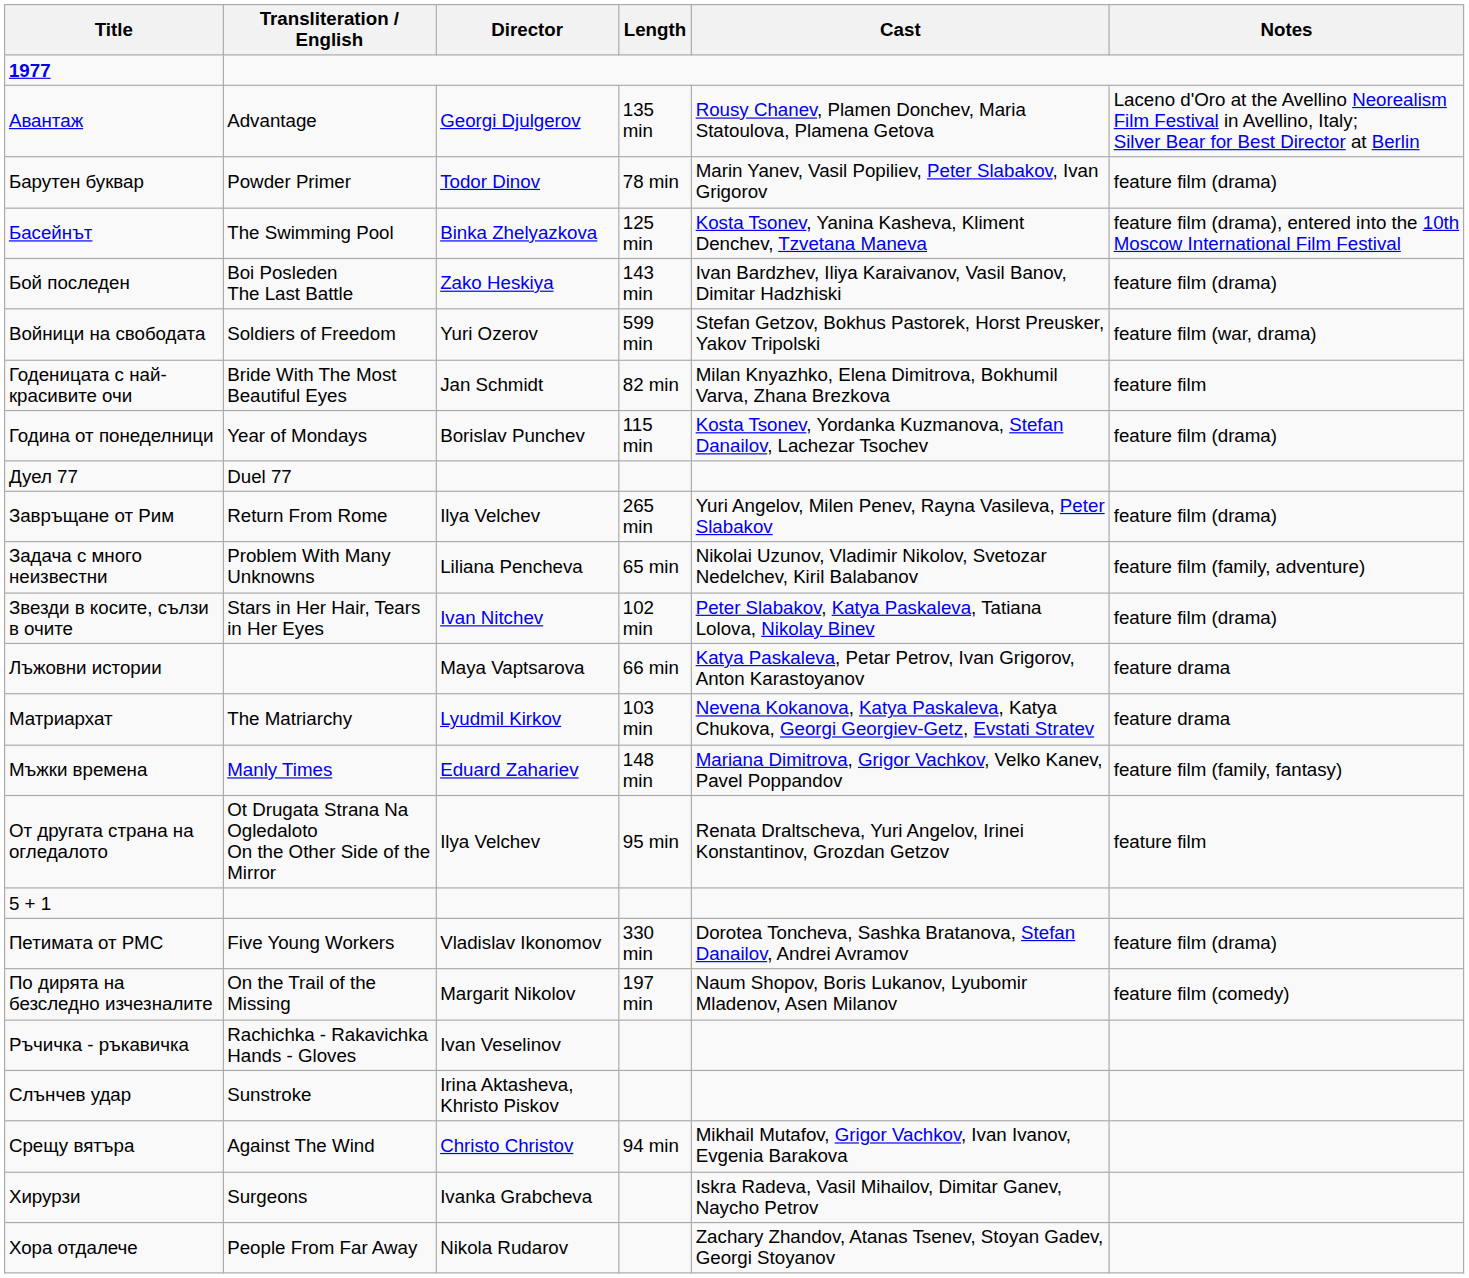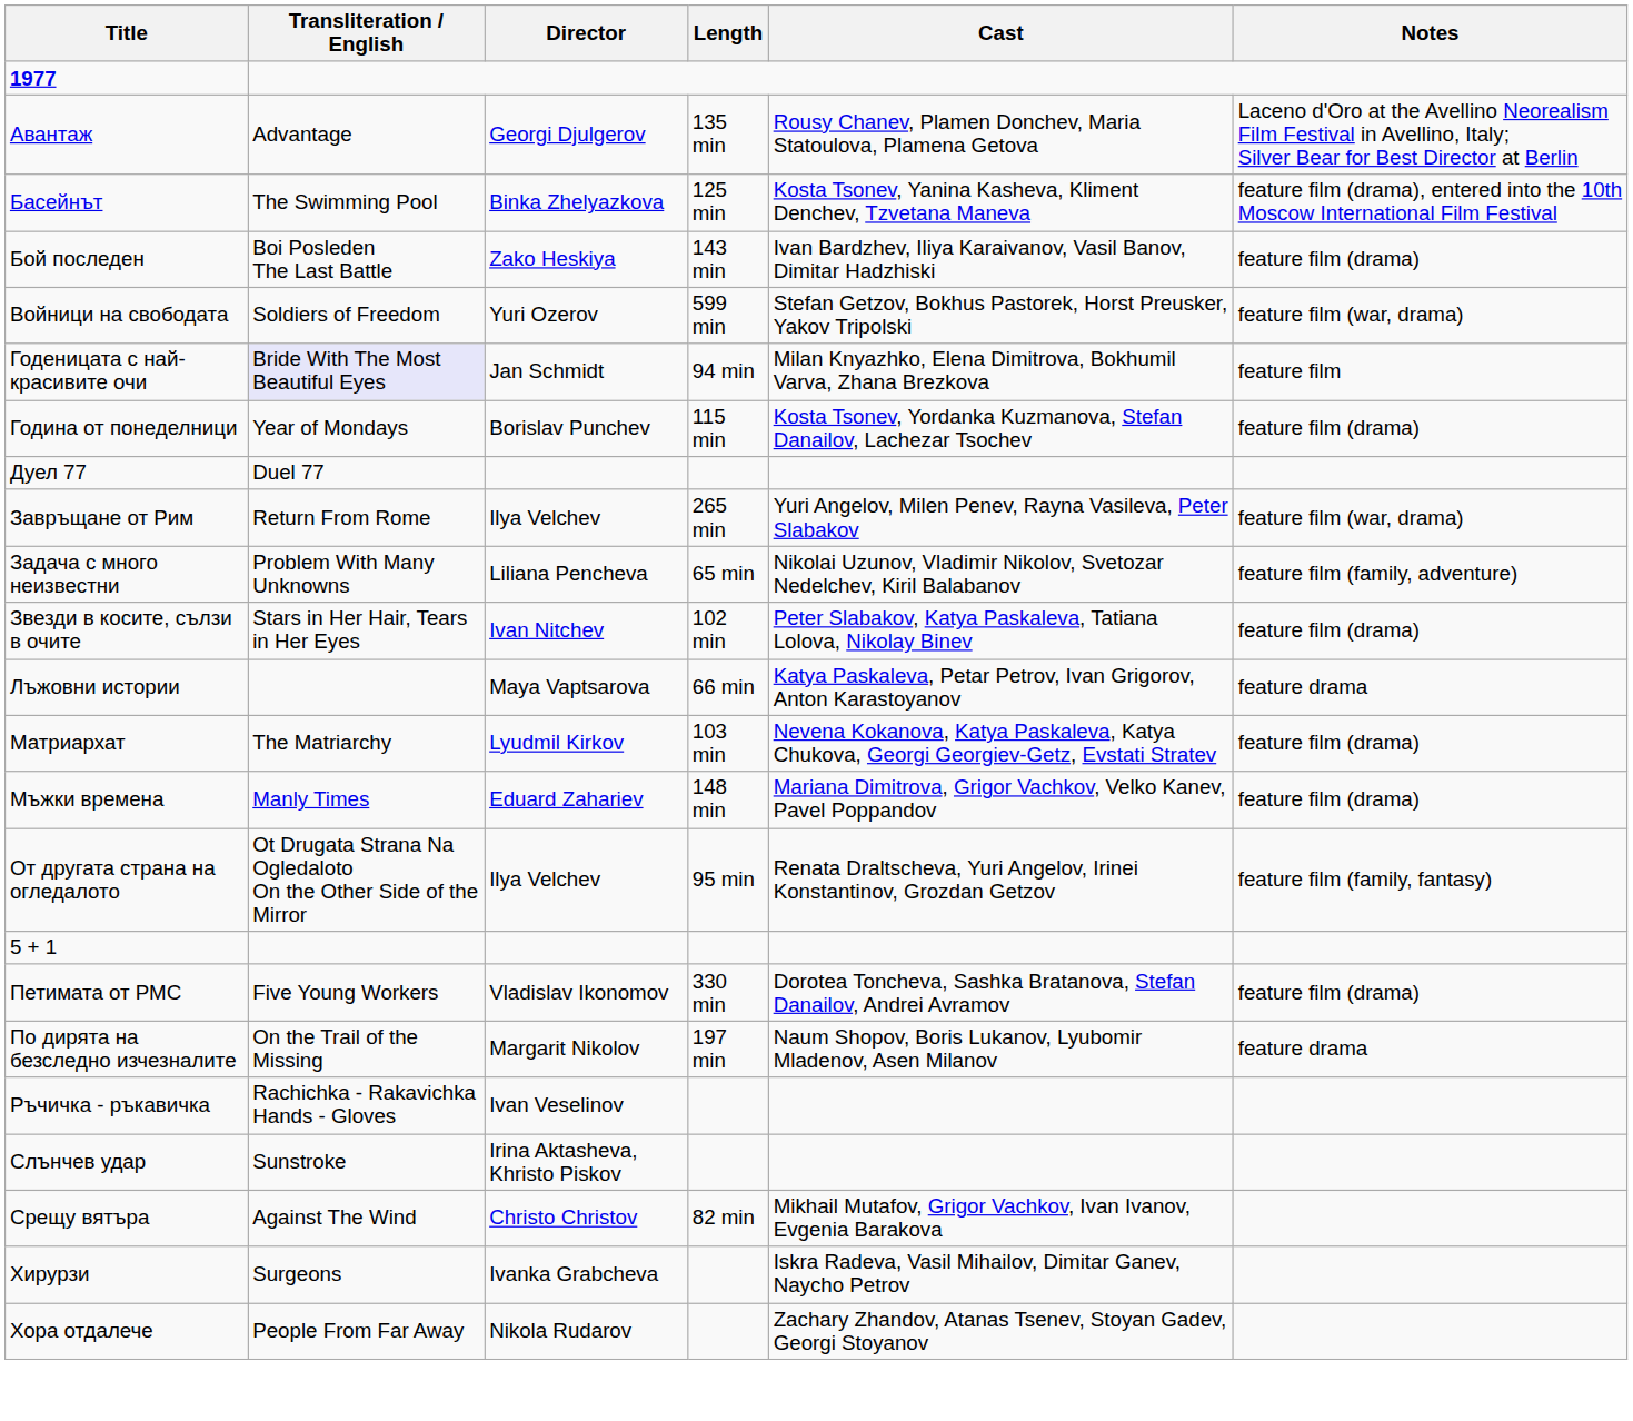- row: Барутен буквар | Powder Primer | Todor Dinov | 78 min | Marin Yanev, Vasil Popiliev, Peter Slabakov, Ivan Grigorov | feature film (drama)
Годеницата с най-красивите очи | Transliteration / English: no background -> lavender background
Годеницата с най-красивите очи | Length: 82 min -> 94 min
Завръщане от Рим | Notes: feature film (drama) -> feature film (war, drama)
Матриархат | Notes: feature drama -> feature film (drama)
Мъжки времена | Notes: feature film (family, fantasy) -> feature film (drama)
От другата страна на огледалото | Notes: feature film -> feature film (family, fantasy)
По дирята на безследно изчезналите | Notes: feature film (comedy) -> feature drama
Срещу вятъра | Length: 94 min -> 82 min
